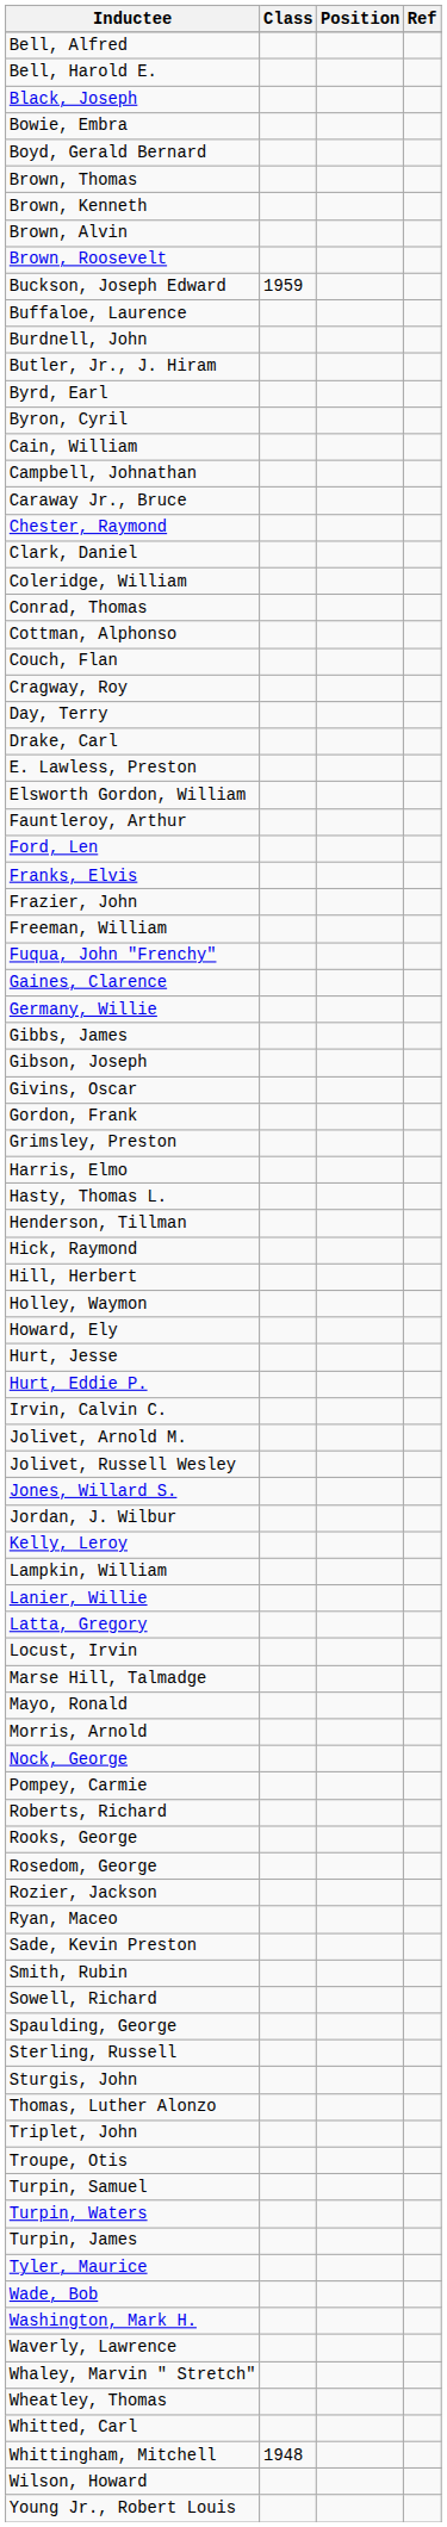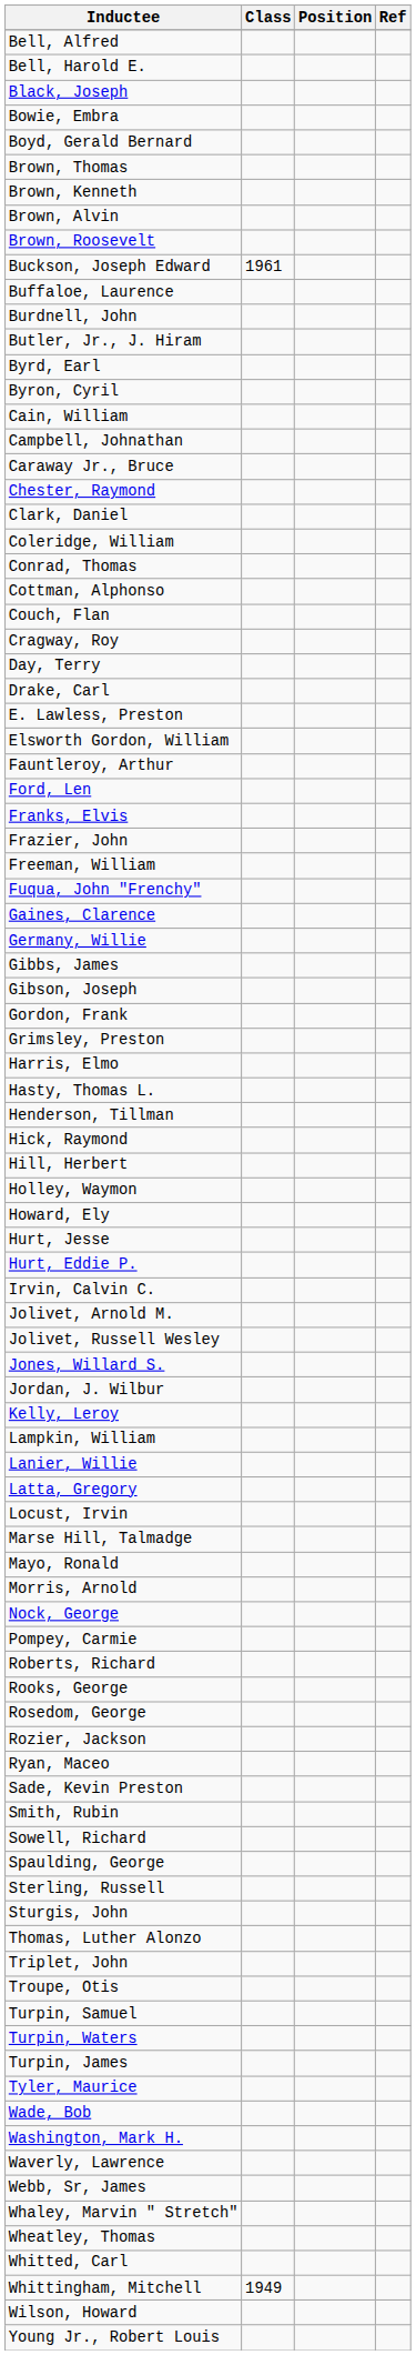Buckson, Joseph Edward | Class: 1959 -> 1961
- row: Givins, Oscar
+ row: Webb, Sr, James
Whittingham, Mitchell | Class: 1948 -> 1949
